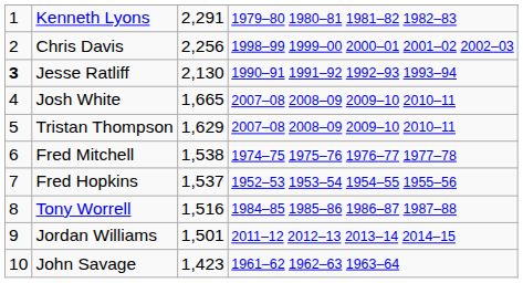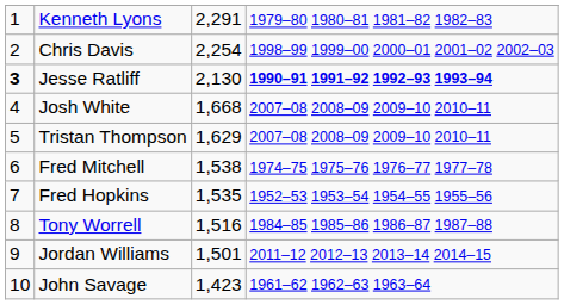Chris Davis | column 3: 2,256 -> 2,254
Jesse Ratliff | column 4: normal -> bold
Josh White | column 3: 1,665 -> 1,668
Fred Hopkins | column 3: 1,537 -> 1,535
